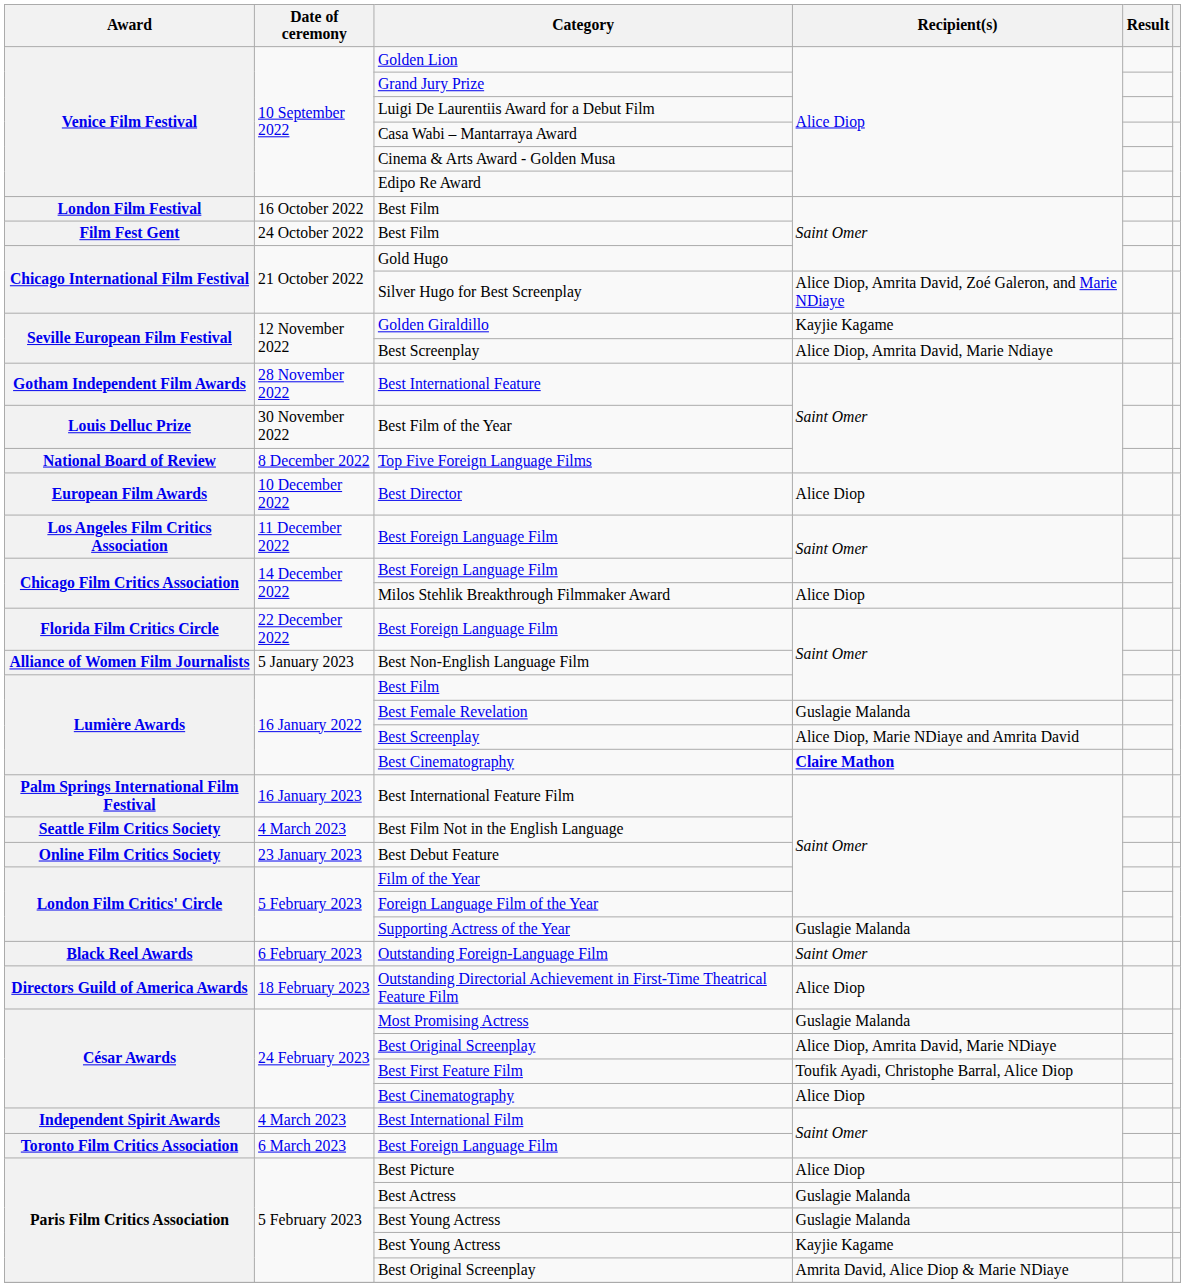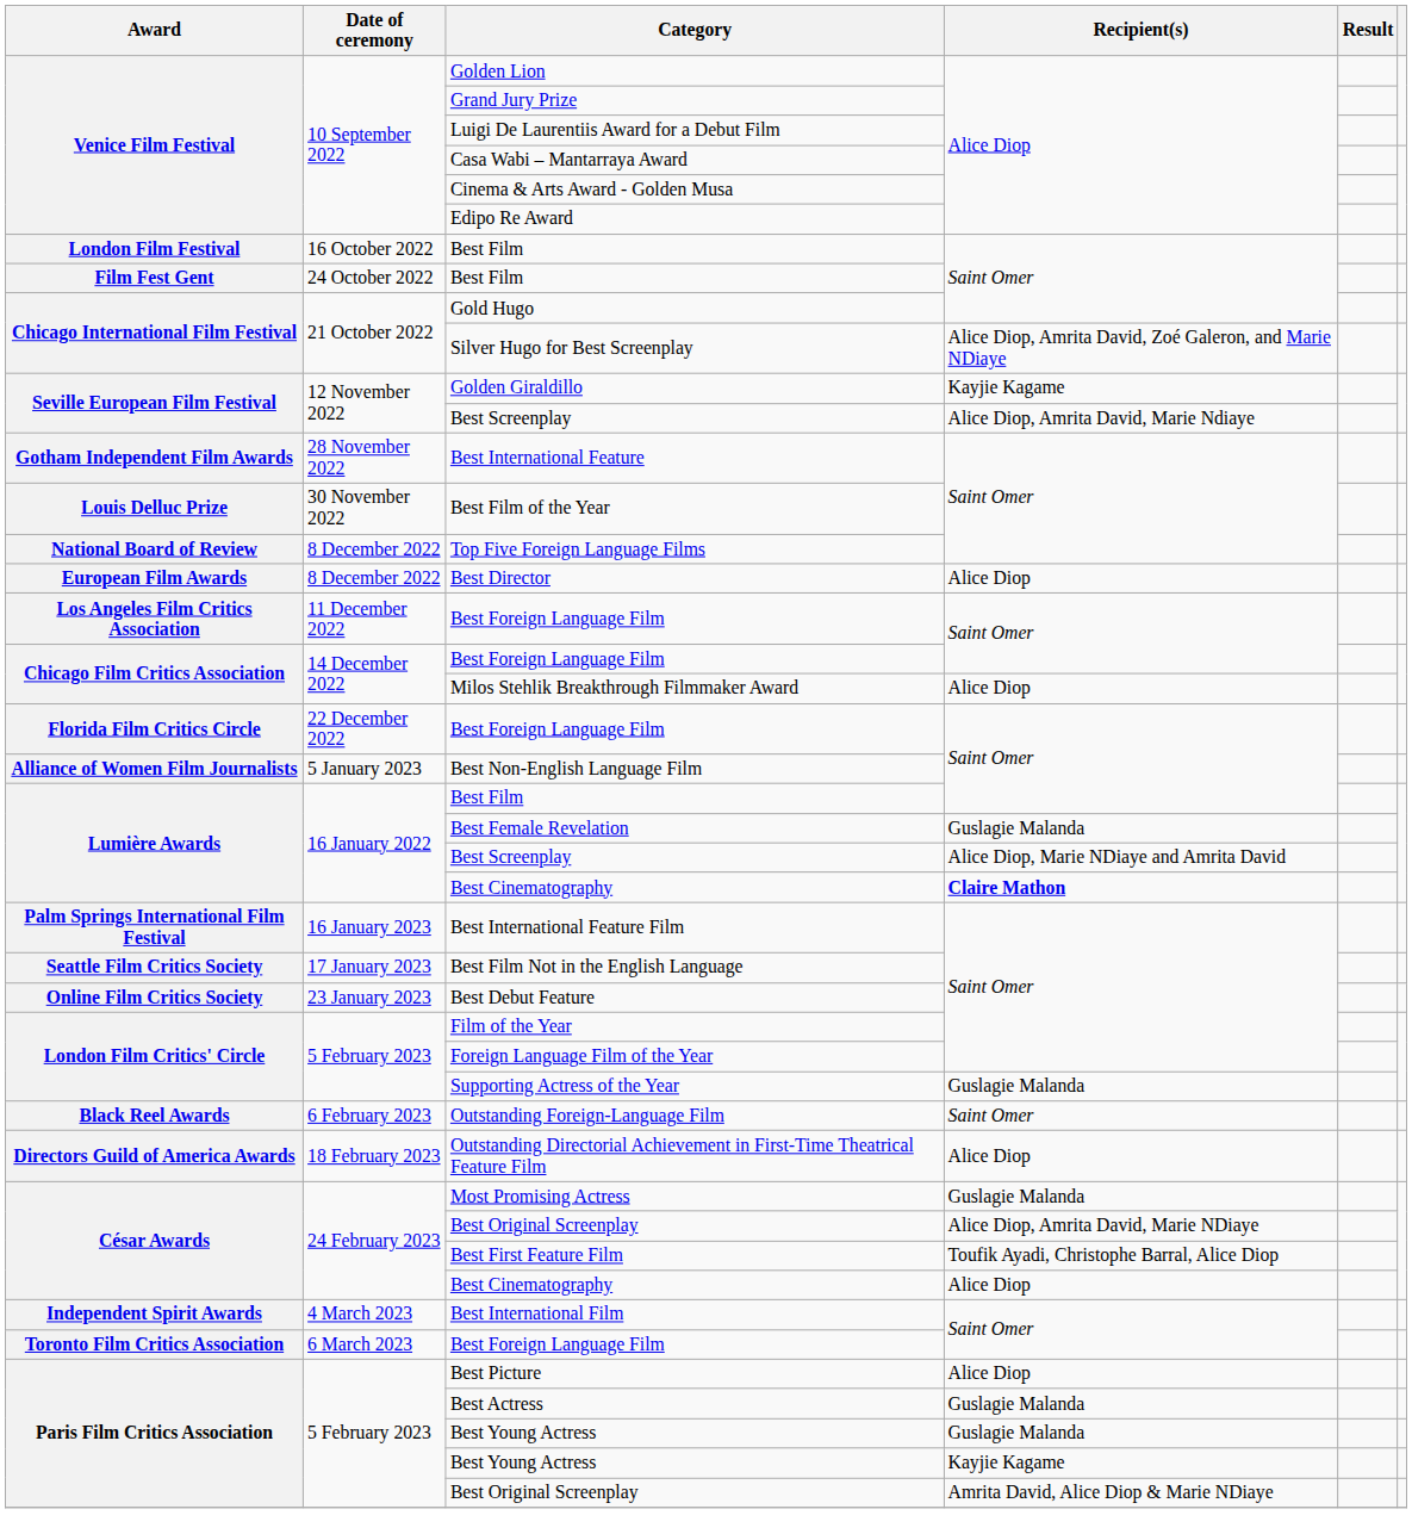Best Director | Date of ceremony: 10 December 2022 -> 8 December 2022
Best Film Not in the English Language | Date of ceremony: 4 March 2023 -> 17 January 2023
